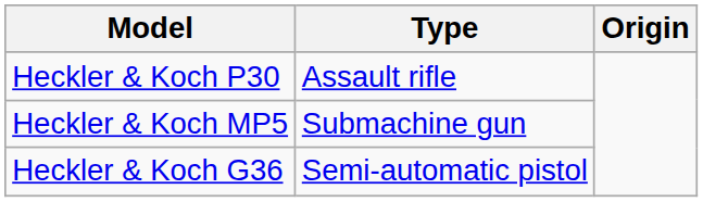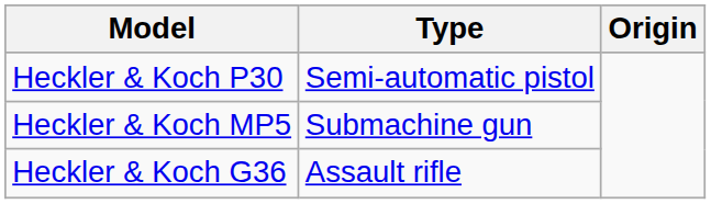Heckler & Koch P30 | Type: Assault rifle -> Semi-automatic pistol
Heckler & Koch G36 | Type: Semi-automatic pistol -> Assault rifle
